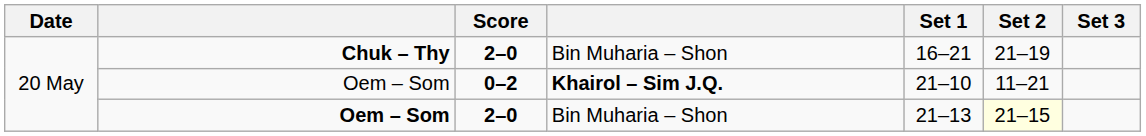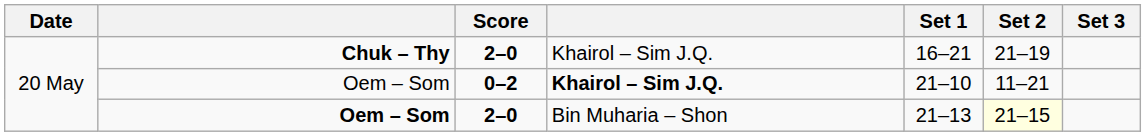Chuk – Thy | column 4: Bin Muharia – Shon -> Khairol – Sim J.Q.
